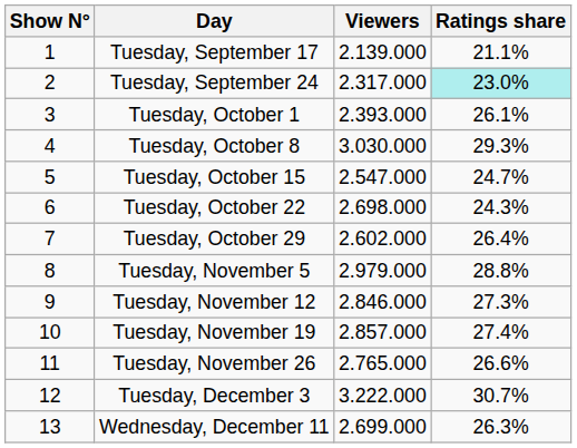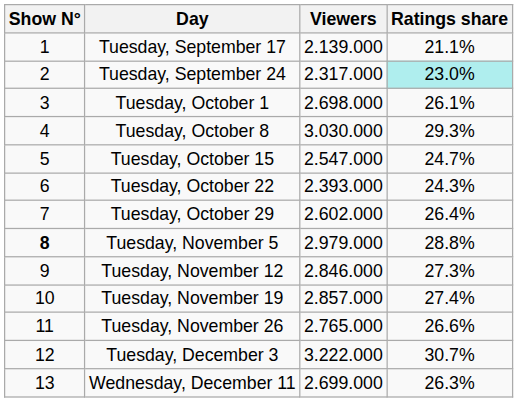Tuesday, October 1 | Viewers: 2.393.000 -> 2.698.000
Tuesday, October 22 | Viewers: 2.698.000 -> 2.393.000
Tuesday, November 5 | Show N°: normal -> bold
